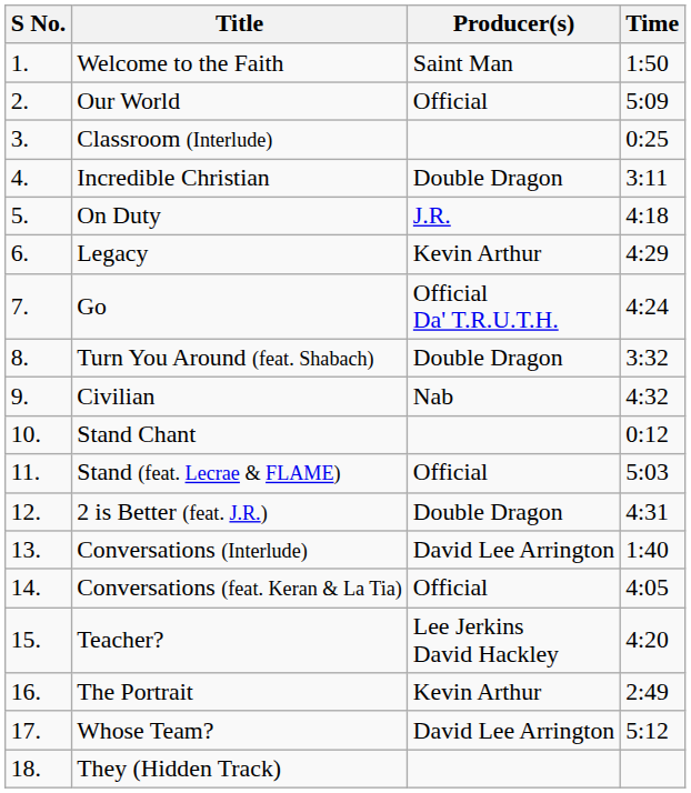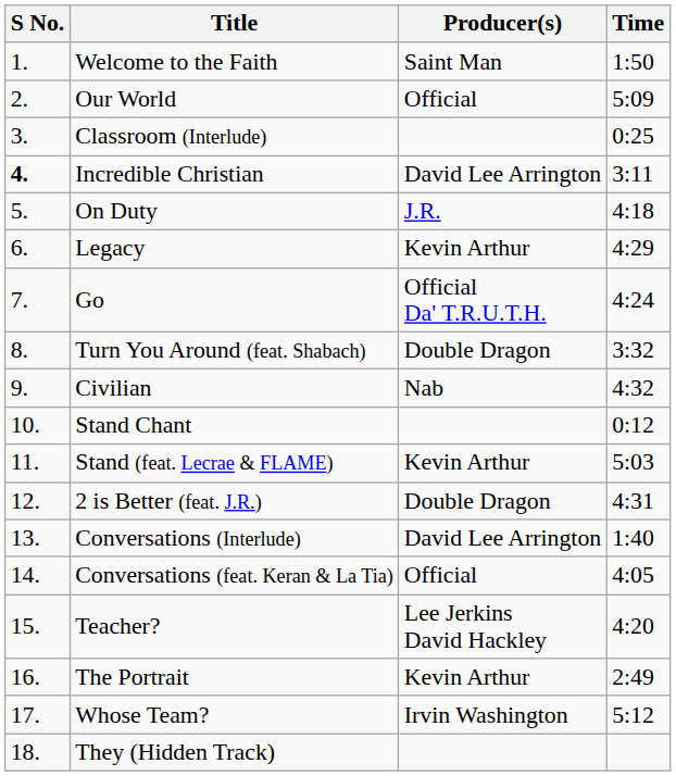Incredible Christian | S No.: normal -> bold
Incredible Christian | Producer(s): Double Dragon -> David Lee Arrington
Stand (feat. Lecrae & FLAME) | Producer(s): Official -> Kevin Arthur
Whose Team? | Producer(s): David Lee Arrington -> Irvin Washington
